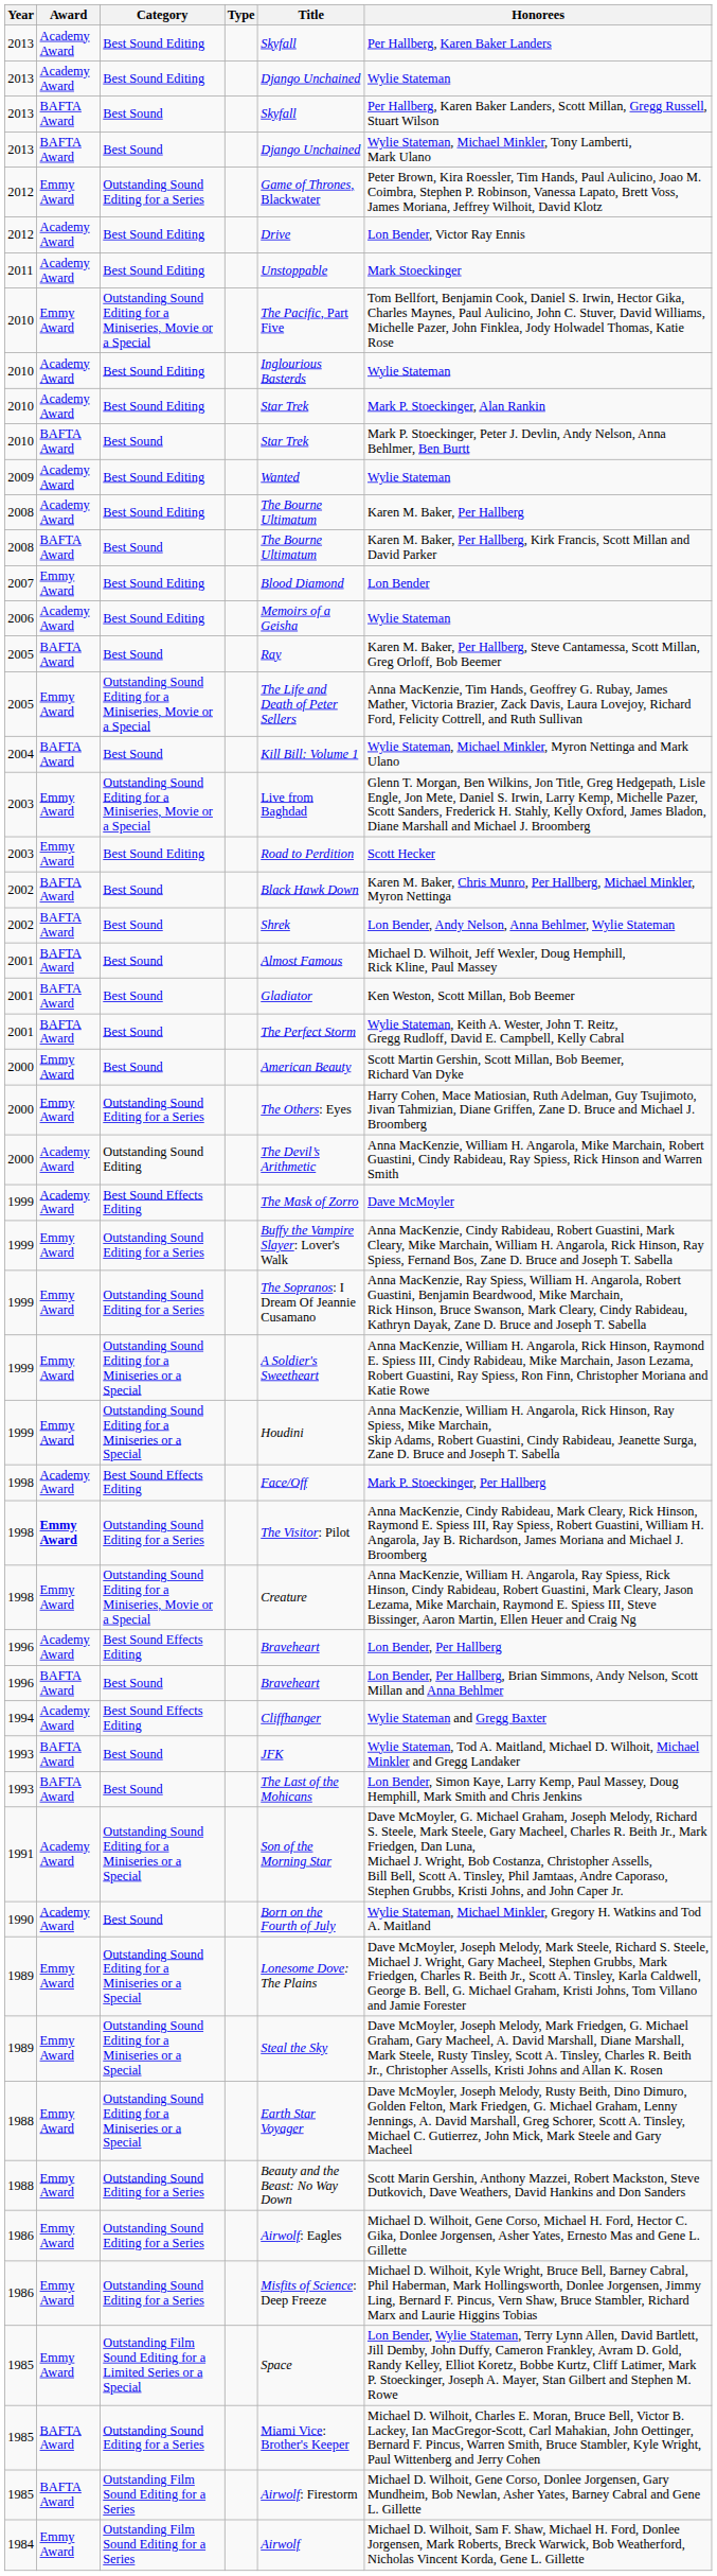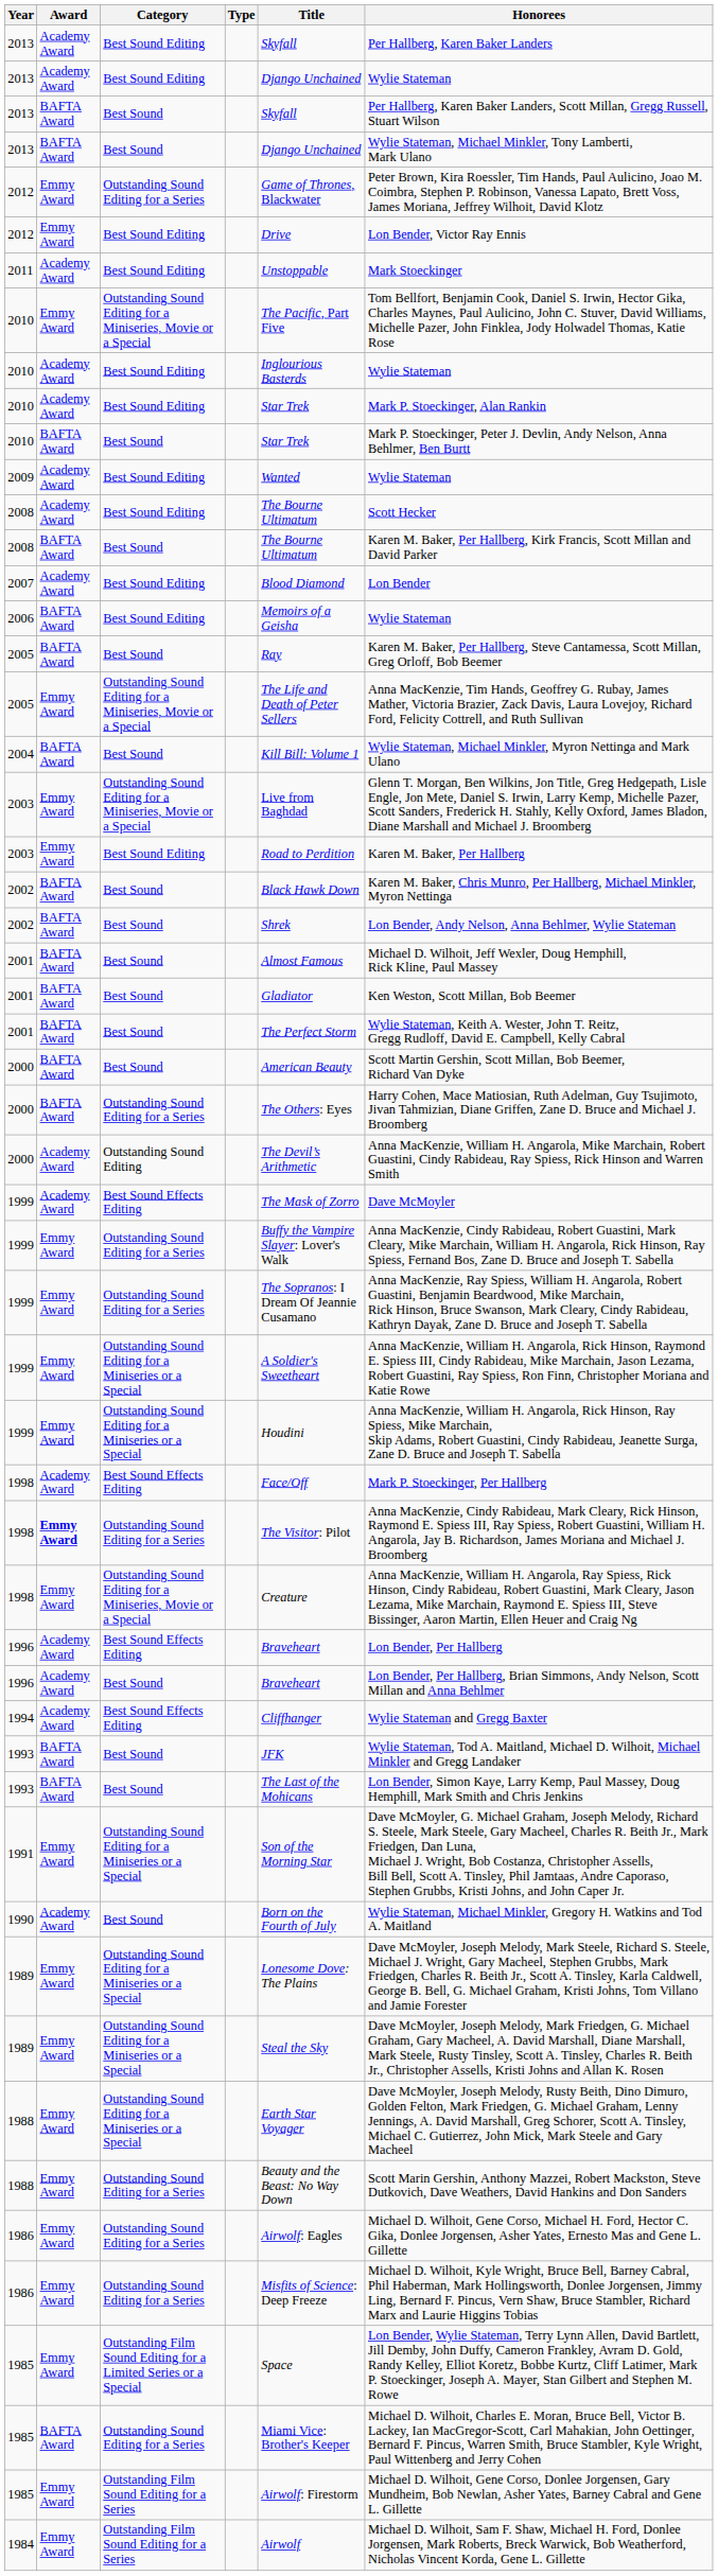2012 / Best Sound Editing | Award: Academy Award -> Emmy Award
2008 / Best Sound Editing | Honorees: Karen M. Baker, Per Hallberg -> Scott Hecker
2007 | Award: Emmy Award -> Academy Award
2006 | Award: Academy Award -> BAFTA Award
2003 / Best Sound Editing | Honorees: Scott Hecker -> Karen M. Baker, Per Hallberg
2000 / Best Sound | Award: Emmy Award -> BAFTA Award
2000 / Outstanding Sound Editing for a Series | Award: Emmy Award -> BAFTA Award
1996 / Best Sound | Award: BAFTA Award -> Academy Award
1991 | Award: Academy Award -> Emmy Award
1985 / Outstanding Film Sound Editing for a Series | Award: BAFTA Award -> Emmy Award
